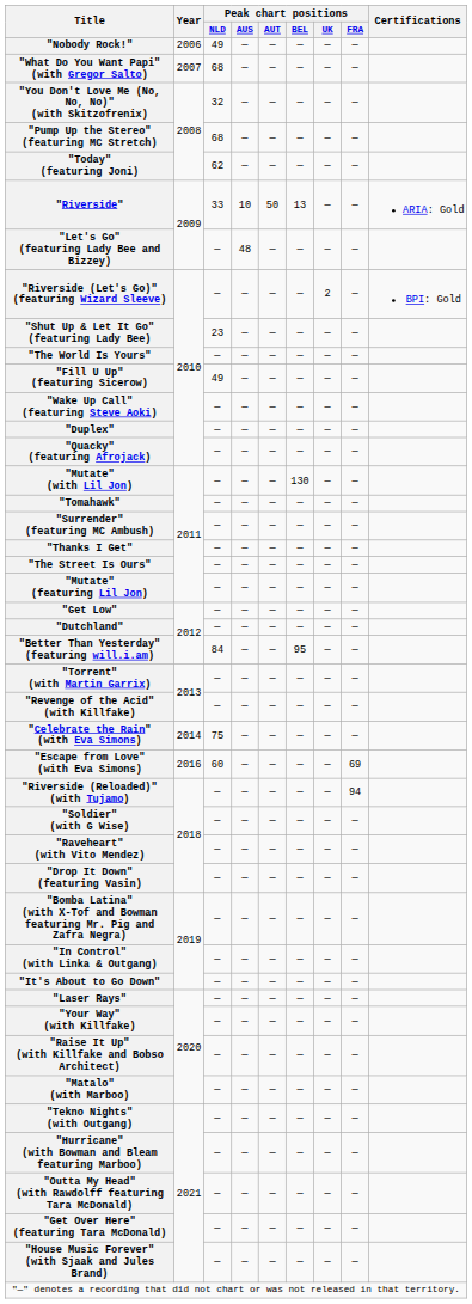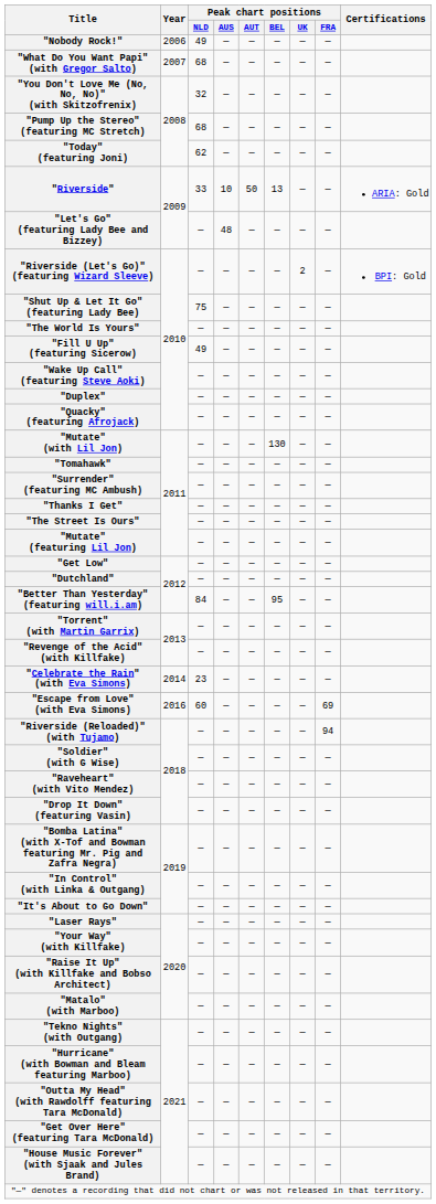"Shut Up & Let It Go" (featuring Lady Bee) | Peak chart positions / NLD: 23 -> 75
"Celebrate the Rain" (with Eva Simons) | Peak chart positions / NLD: 75 -> 23
